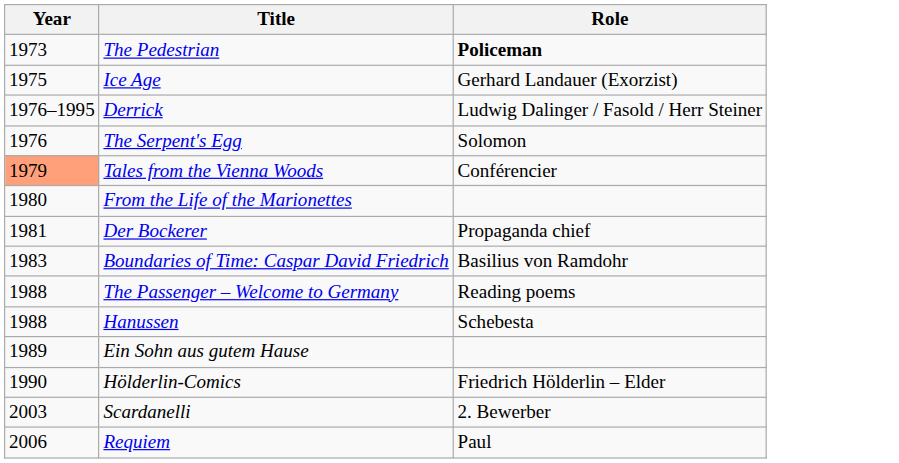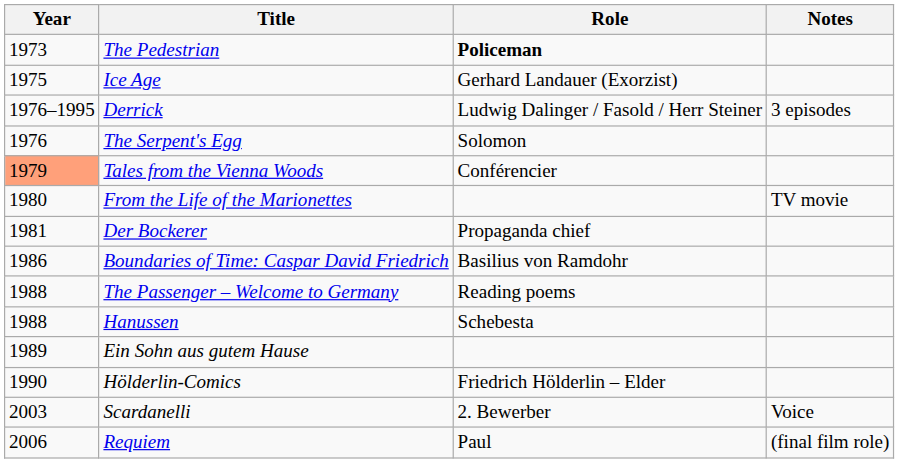+ column: Notes | 3 episodes | TV movie | Voice | (final film role)
Boundaries of Time: Caspar David Friedrich | Year: 1983 -> 1986
